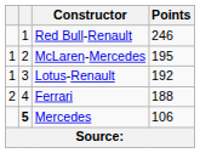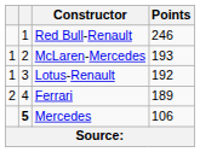McLaren-Mercedes | Points: 195 -> 193
Ferrari | Points: 188 -> 189
